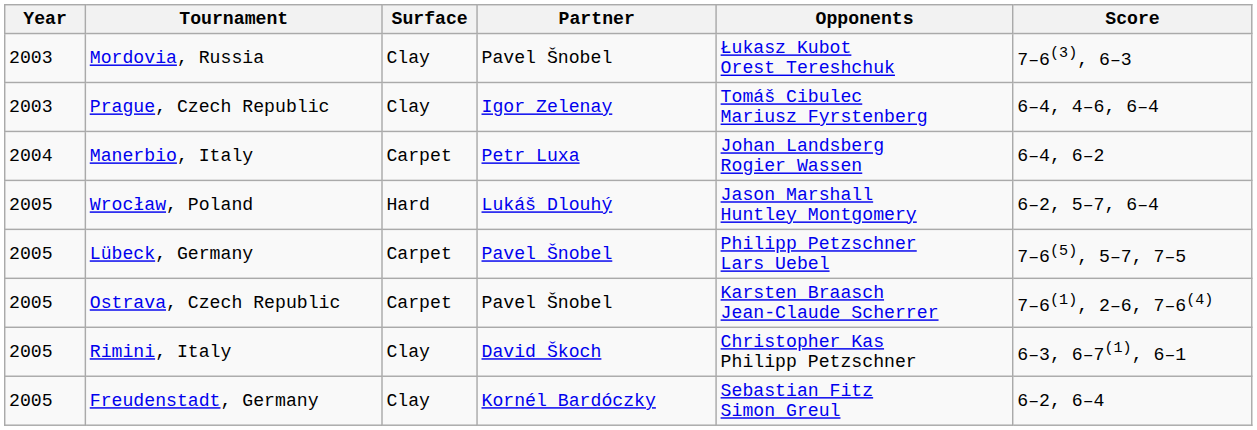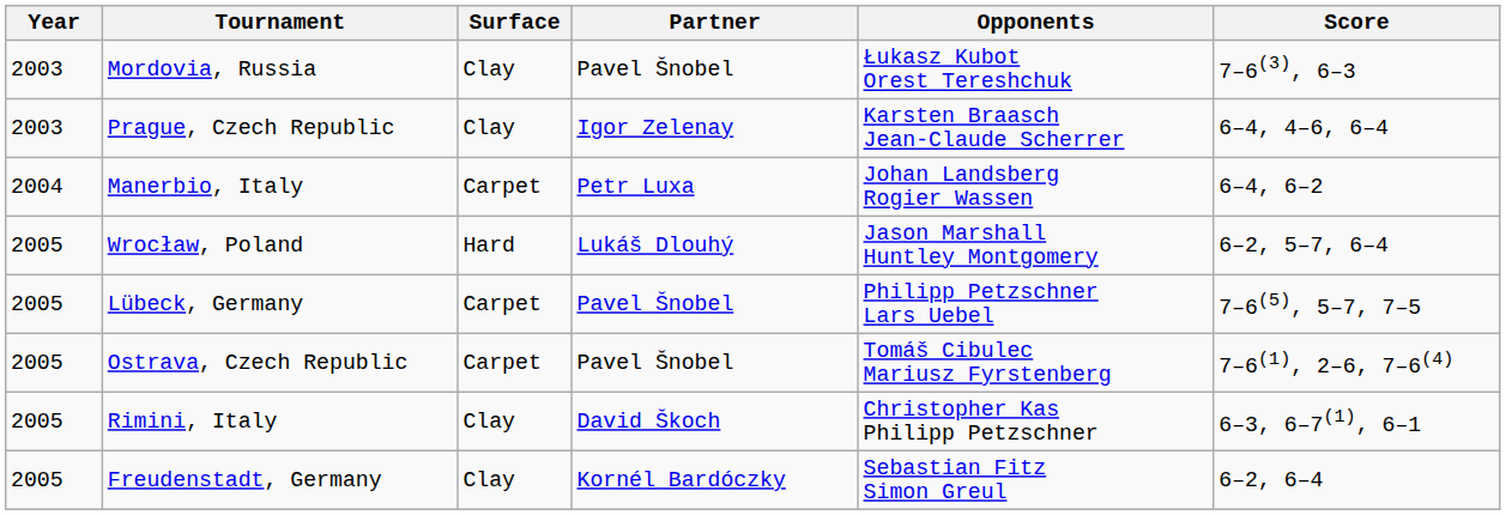Prague, Czech Republic | Opponents: Tomáš Cibulec Mariusz Fyrstenberg -> Karsten Braasch Jean-Claude Scherrer
Ostrava, Czech Republic | Opponents: Karsten Braasch Jean-Claude Scherrer -> Tomáš Cibulec Mariusz Fyrstenberg
